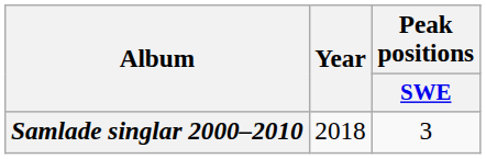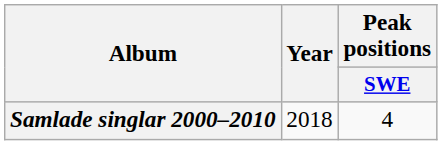Samlade singlar 2000–2010 | Peak positions / SWE: 3 -> 4
